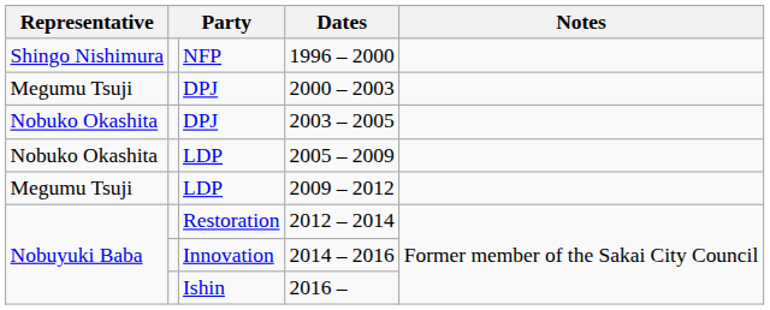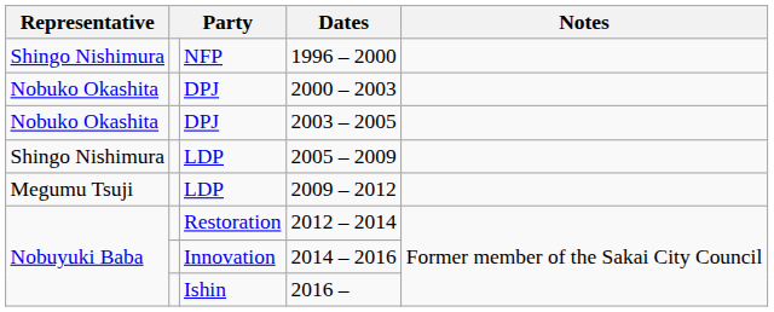2000 – 2003 | Representative: Megumu Tsuji -> Nobuko Okashita
2005 – 2009 | Representative: Nobuko Okashita -> Shingo Nishimura
